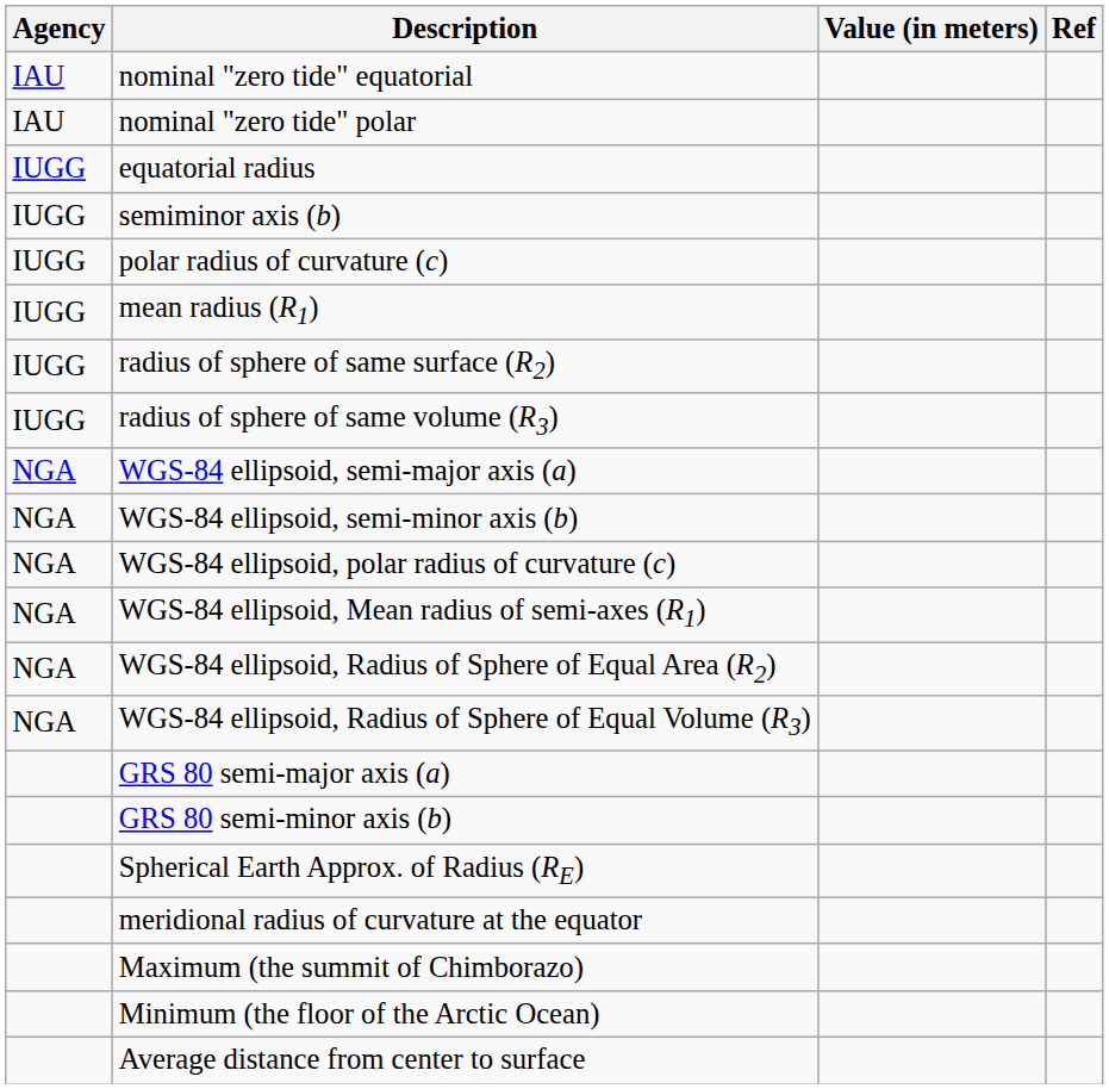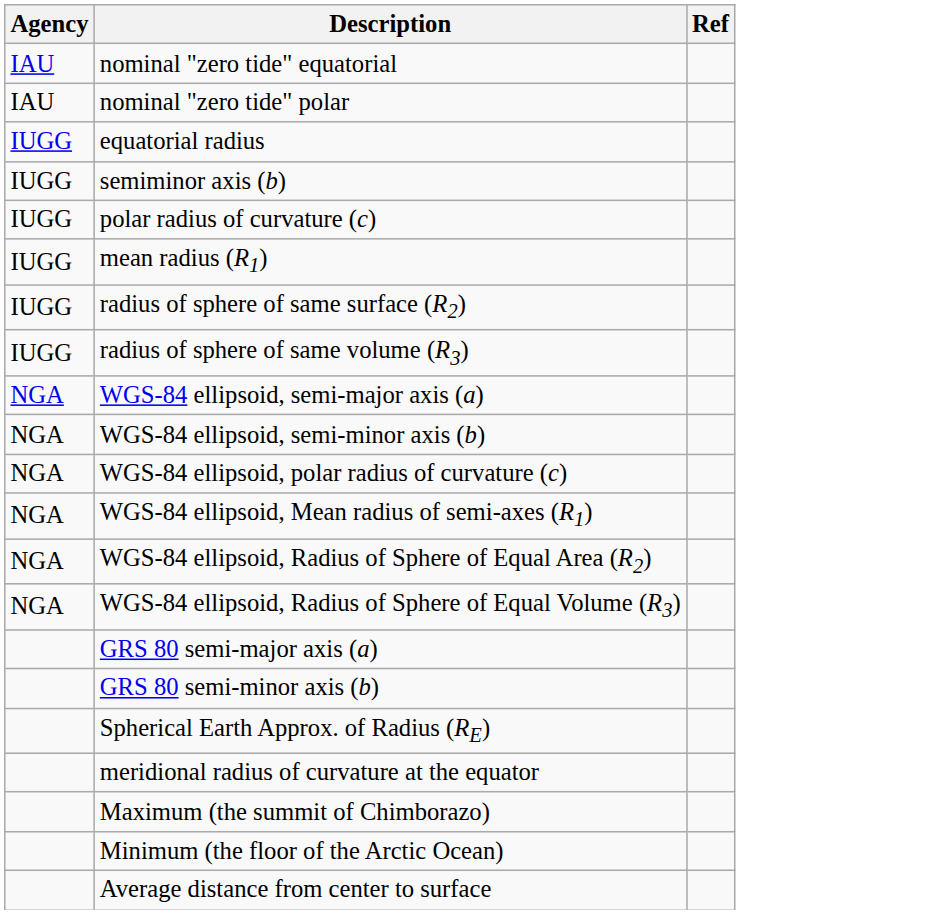- column: Value (in meters)
